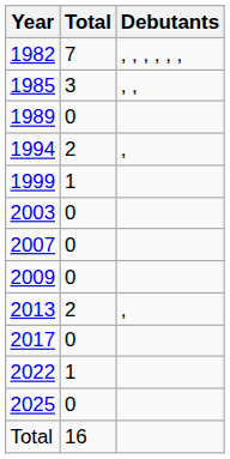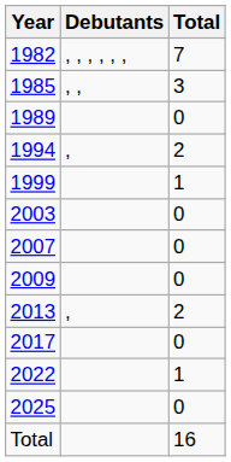columns swapped: Debutants <-> Total
